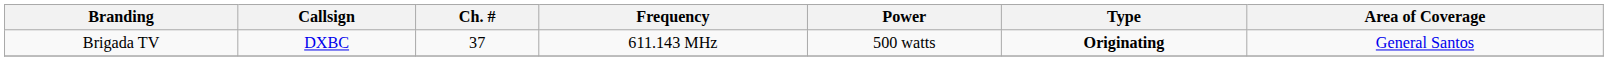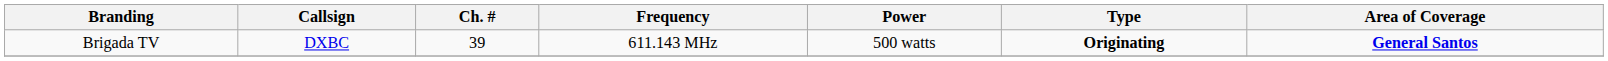Brigada TV | Ch. #: 37 -> 39
Brigada TV | Area of Coverage: normal -> bold
